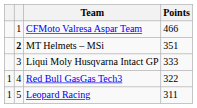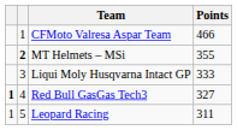MT Helmets – MSi | Points: 351 -> 355
Red Bull GasGas Tech3 | column 1: normal -> bold
Red Bull GasGas Tech3 | Points: 322 -> 327
